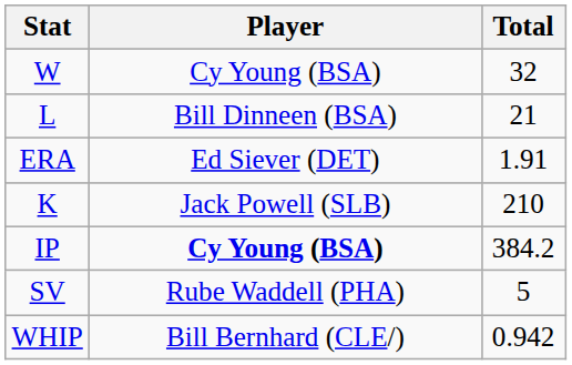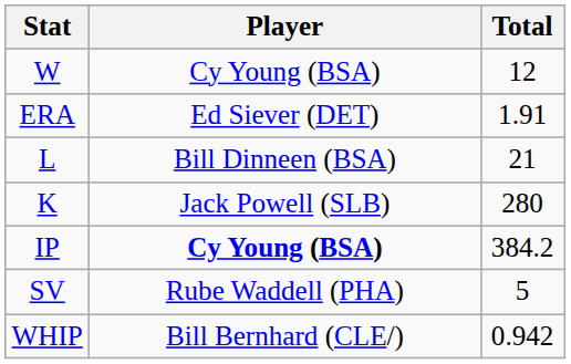W | Total: 32 -> 12
rows swapped: L <-> ERA
K | Total: 210 -> 280
